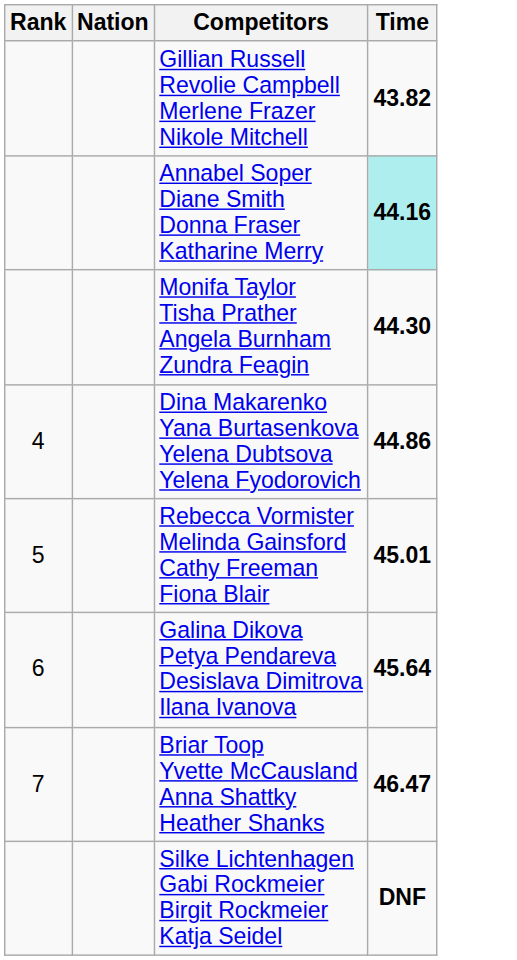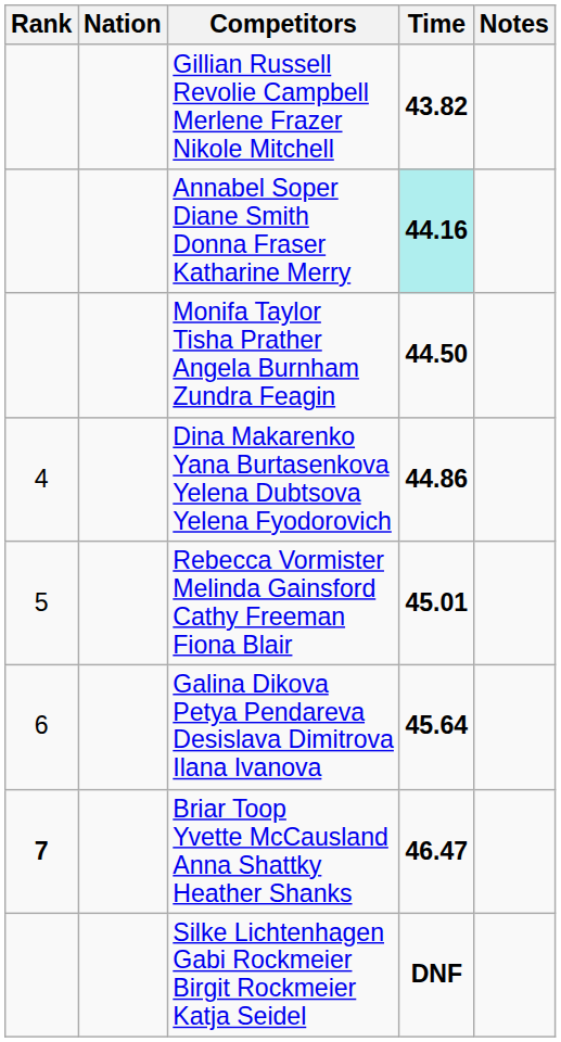+ column: Notes
Monifa Taylor Tisha Prather Angela Burnham Zundra Feagin | Time: 44.30 -> 44.50
Briar Toop Yvette McCausland Anna Shattky Heather Shanks | Rank: normal -> bold
